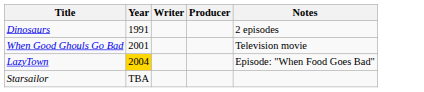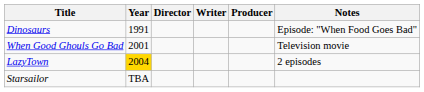+ column: Director
Dinosaurs | Notes: 2 episodes -> Episode: "When Food Goes Bad"
LazyTown | Notes: Episode: "When Food Goes Bad" -> 2 episodes
